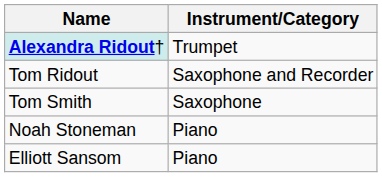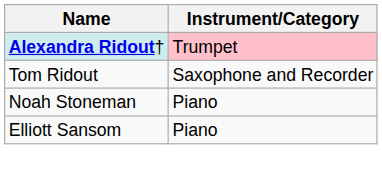Alexandra Ridout† | Instrument/Category: no background -> pink background
- row: Tom Smith | Saxophone
